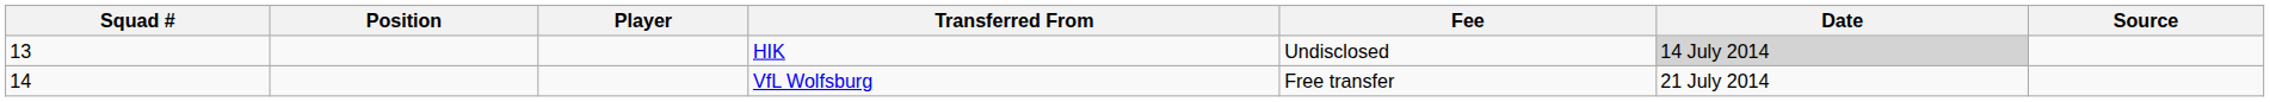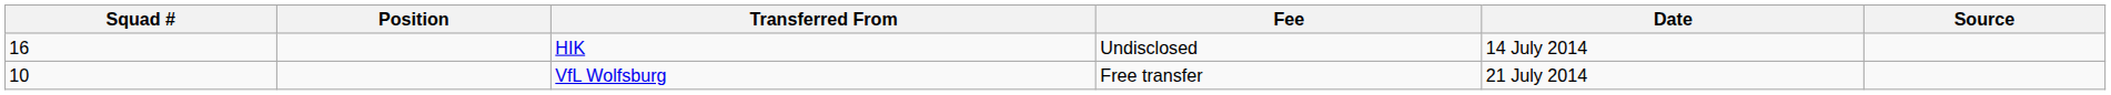- column: Player
HIK | Squad #: 13 -> 16
HIK | Date: lightgrey background -> no background
VfL Wolfsburg | Squad #: 14 -> 10
